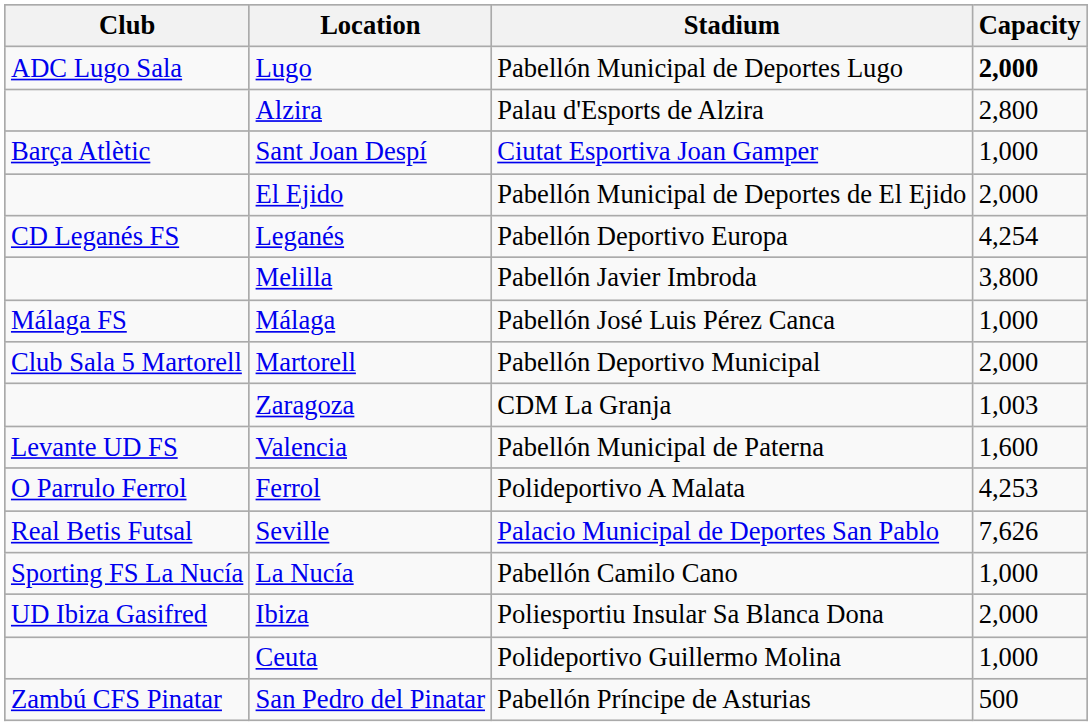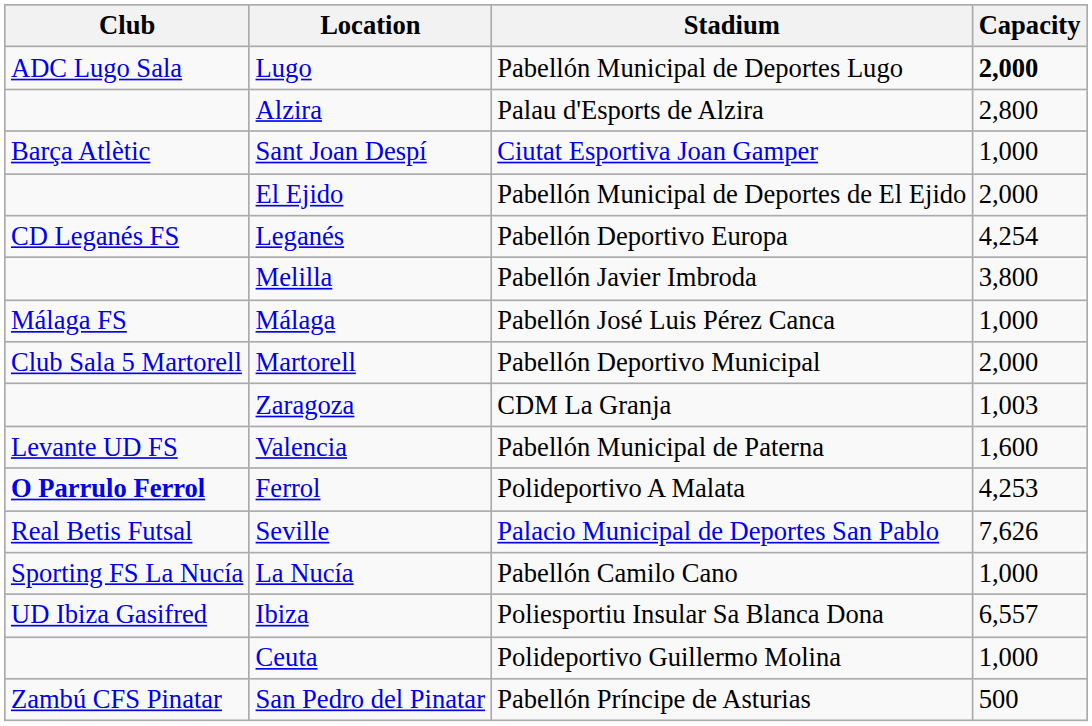Ferrol | Club: normal -> bold
Ibiza | Capacity: 2,000 -> 6,557
